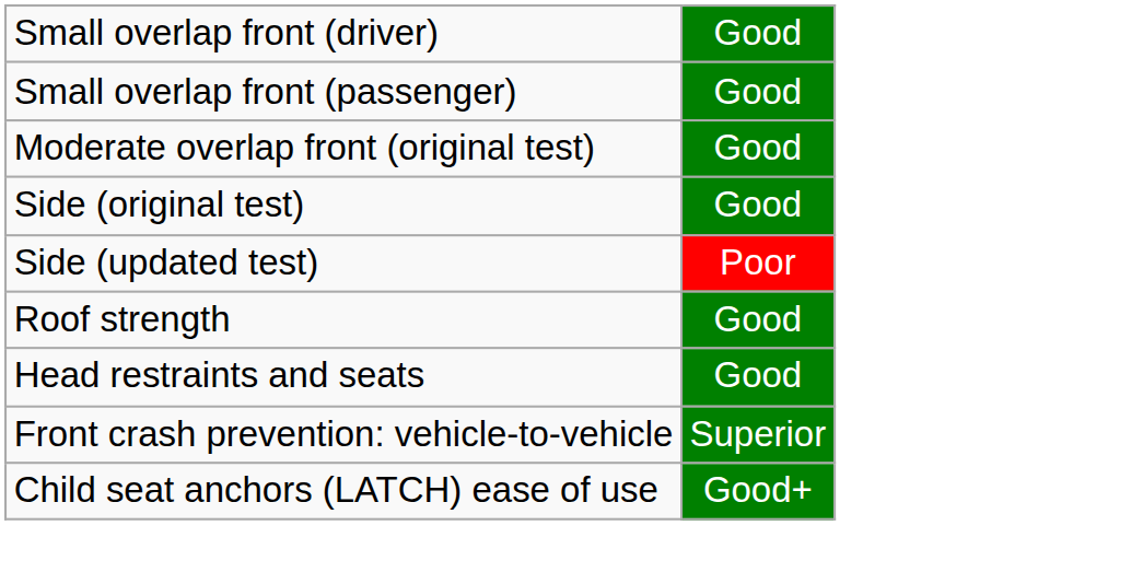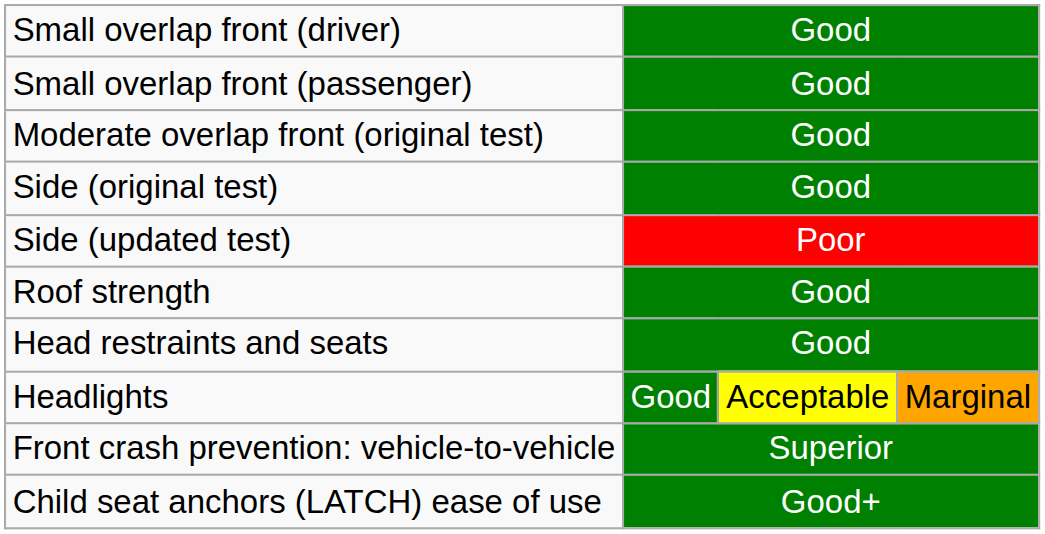+ row: Headlights | Good | Acceptable | Marginal
